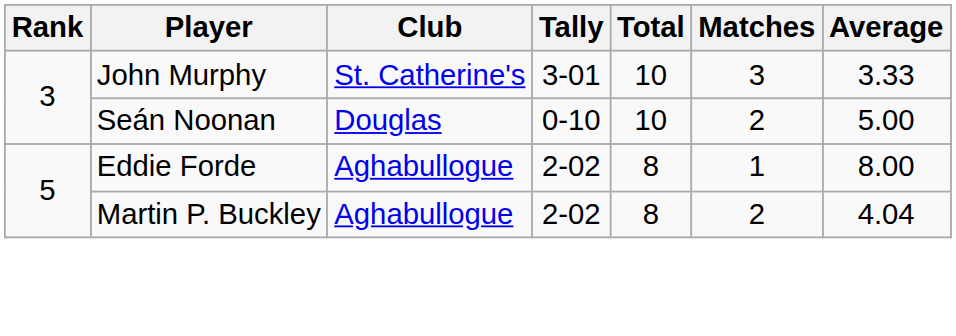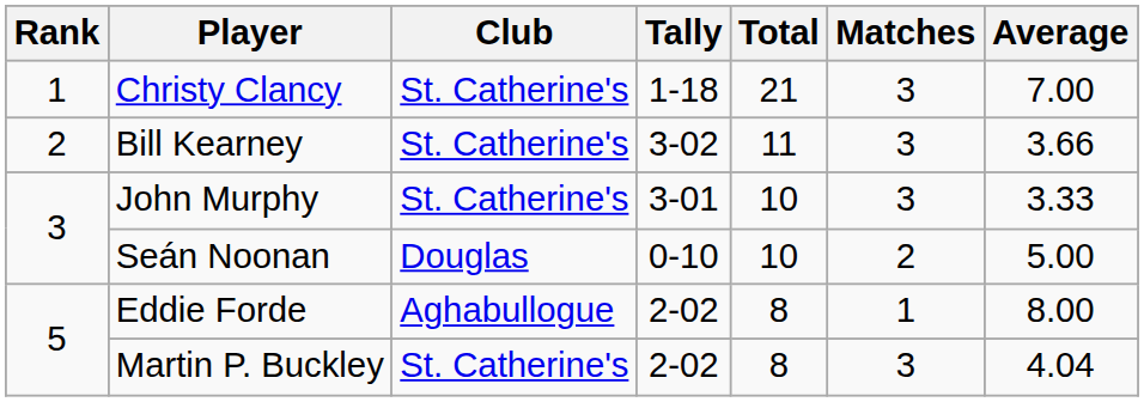+ row: 1 | Christy Clancy | St. Catherine's | 1-18 | 21 | 3 | 7.00
+ row: 2 | Bill Kearney | St. Catherine's | 3-02 | 11 | 3 | 3.66
Martin P. Buckley | Club: Aghabullogue -> St. Catherine's
Martin P. Buckley | Matches: 2 -> 3
